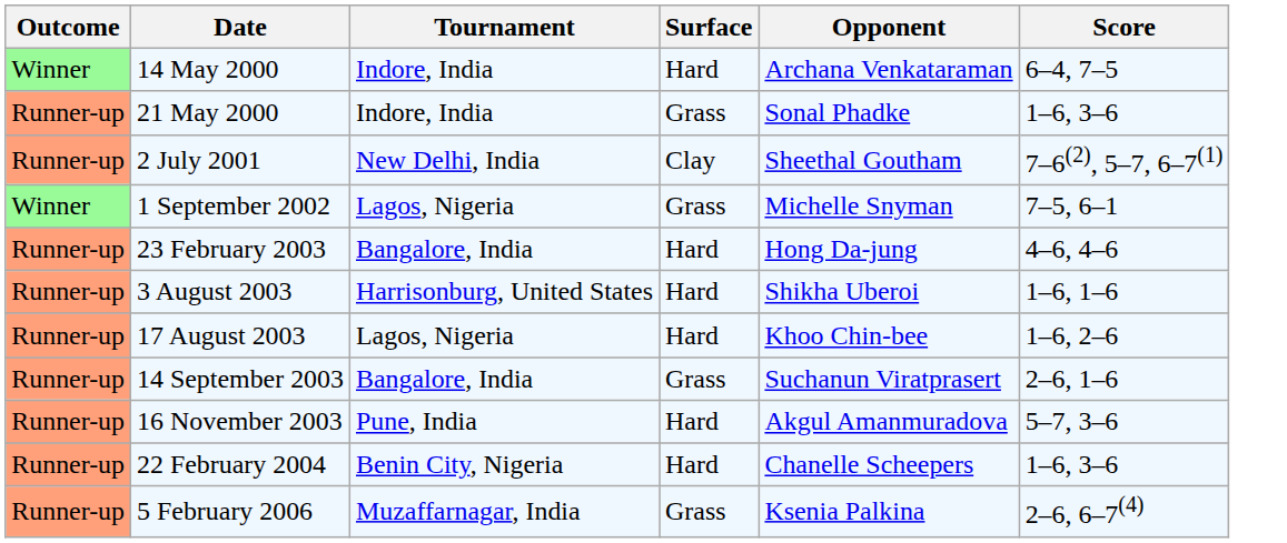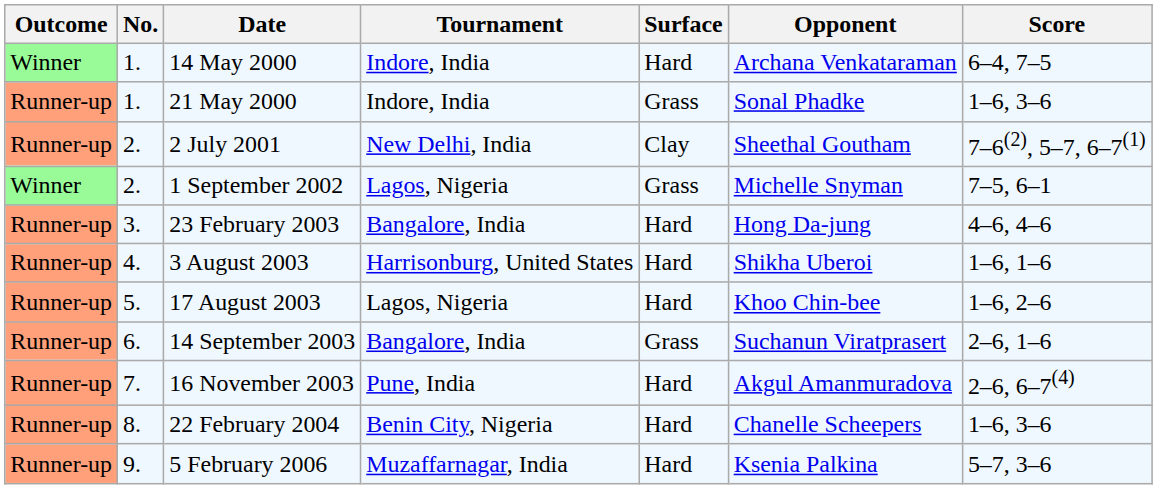+ column: No. | 1. | 1. | 2. | 2. | 3. | 4. | 5. | 6. | 7. | 8. | 9.
16 November 2003 | Score: 5–7, 3–6 -> 2–6, 6–7(4)
5 February 2006 | Surface: Grass -> Hard
5 February 2006 | Score: 2–6, 6–7(4) -> 5–7, 3–6
